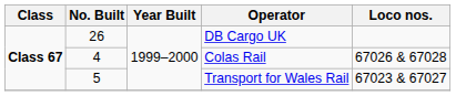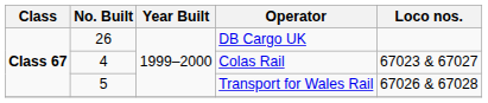Colas Rail | Loco nos.: 67026 & 67028 -> 67023 & 67027
Transport for Wales Rail | Loco nos.: 67023 & 67027 -> 67026 & 67028
